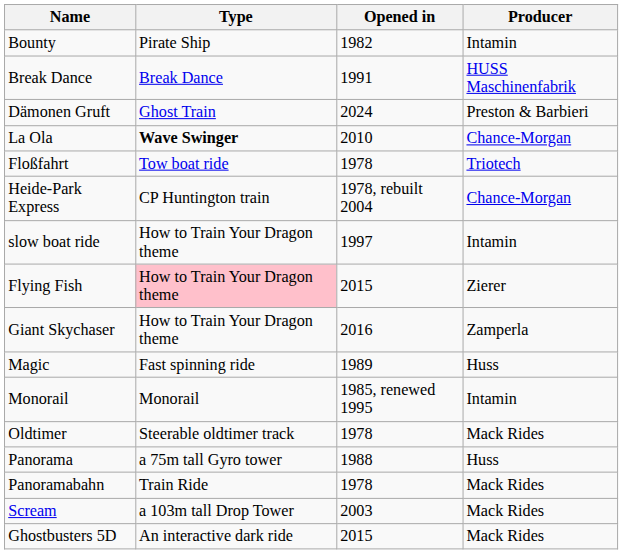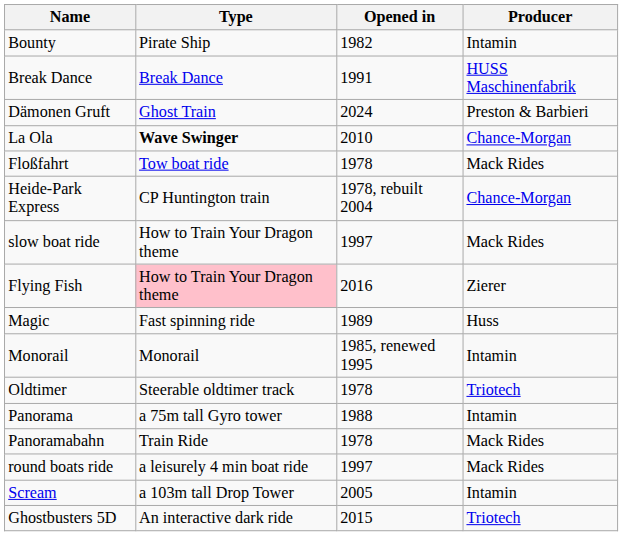Floßfahrt | Producer: Triotech -> Mack Rides
slow boat ride | Producer: Intamin -> Mack Rides
Flying Fish | Opened in: 2015 -> 2016
- row: Giant Skychaser | How to Train Your Dragon theme | 2016 | Zamperla
Oldtimer | Producer: Mack Rides -> Triotech
Panorama | Producer: Huss -> Intamin
+ row: round boats ride | a leisurely 4 min boat ride | 1997 | Mack Rides
Scream | Opened in: 2003 -> 2005
Scream | Producer: Mack Rides -> Intamin
Ghostbusters 5D | Producer: Mack Rides -> Triotech
